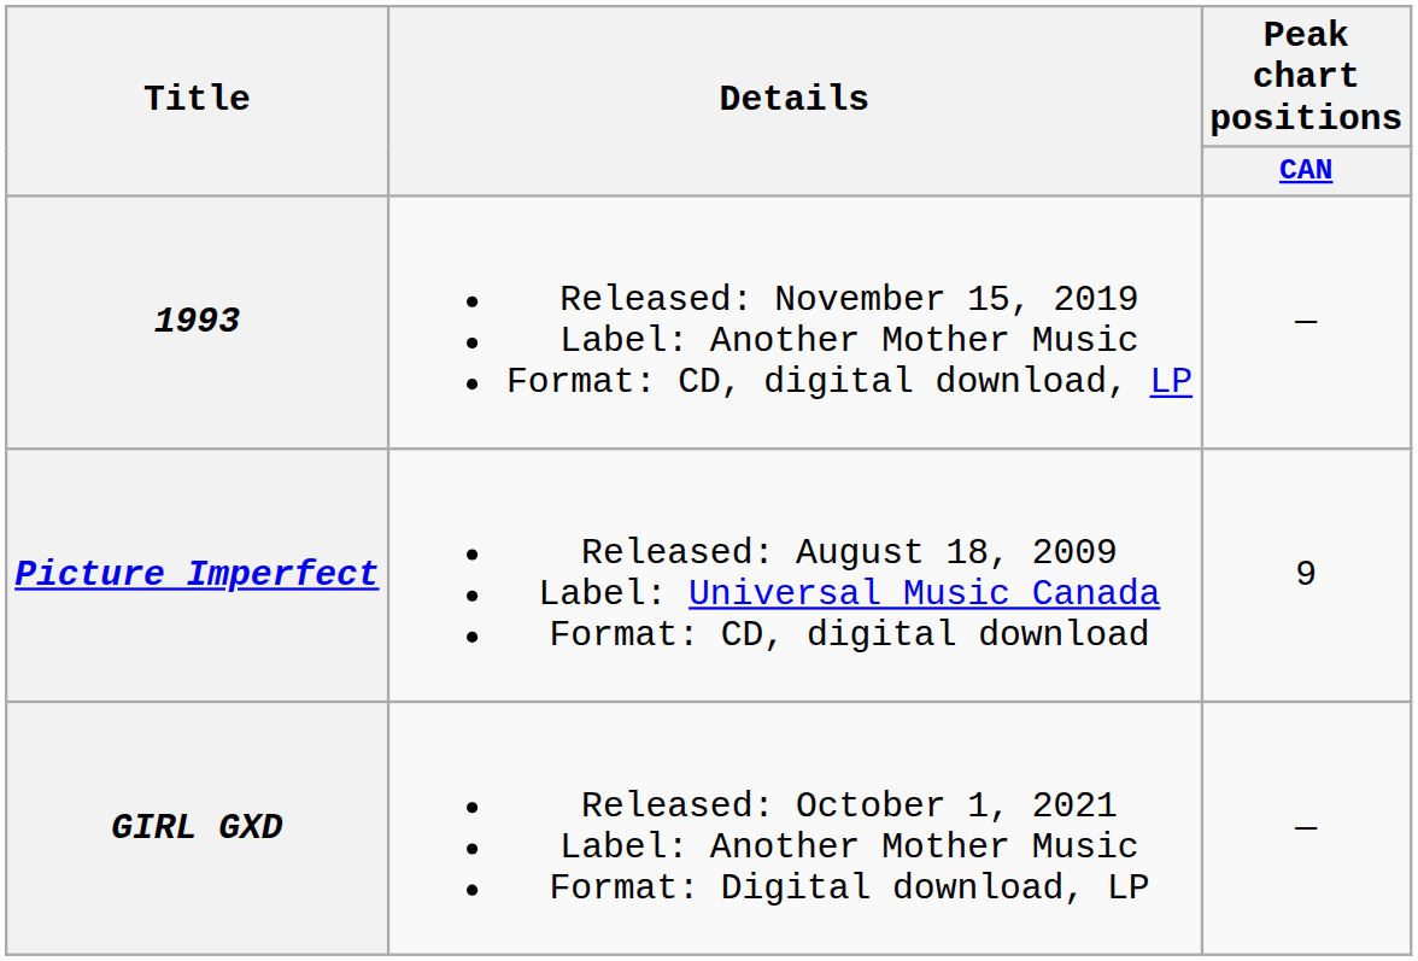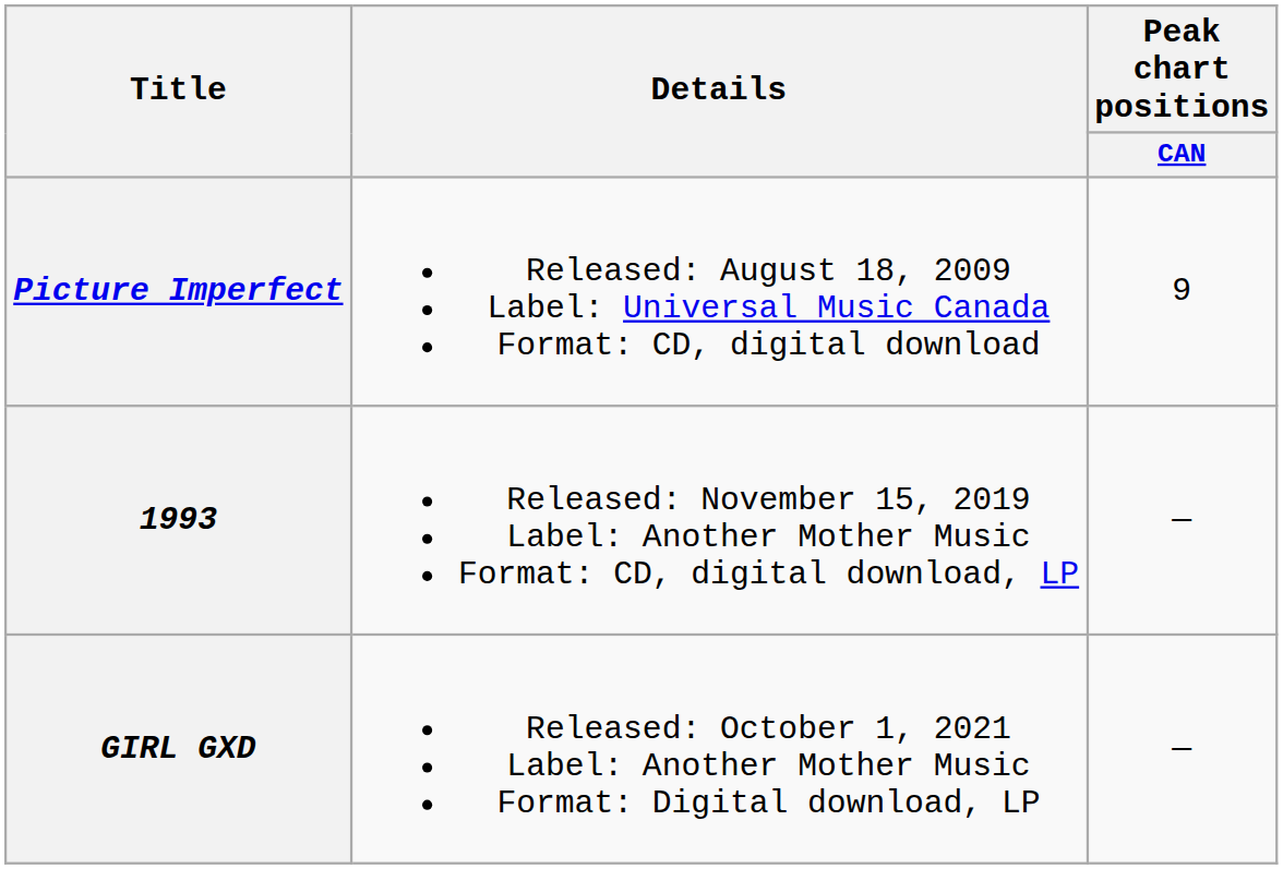rows swapped: Picture Imperfect <-> 1993
